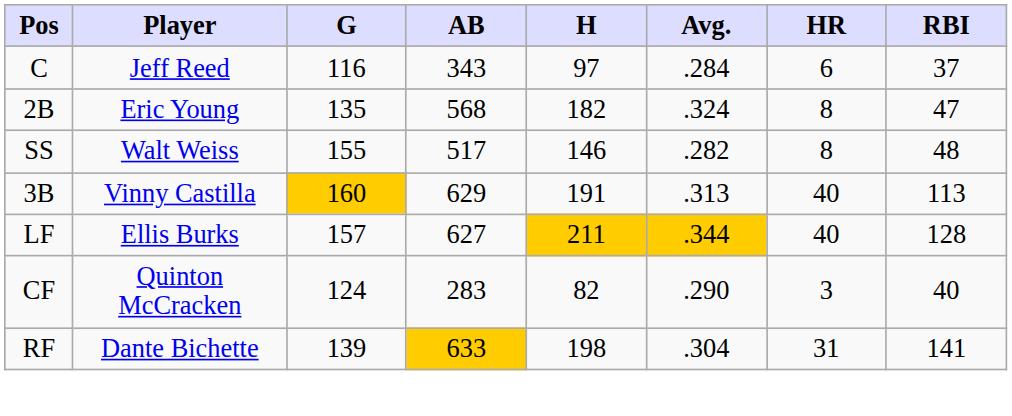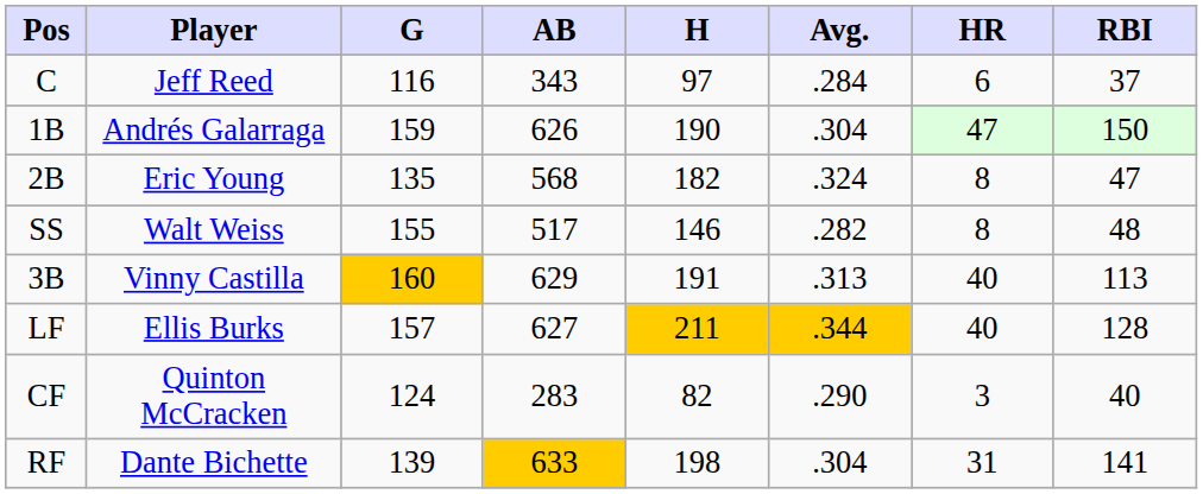+ row: 1B | Andrés Galarraga | 159 | 626 | 190 | .304 | 47 | 150
